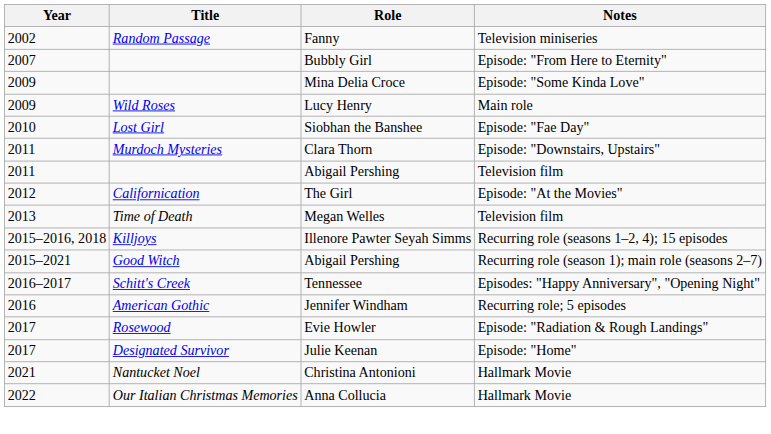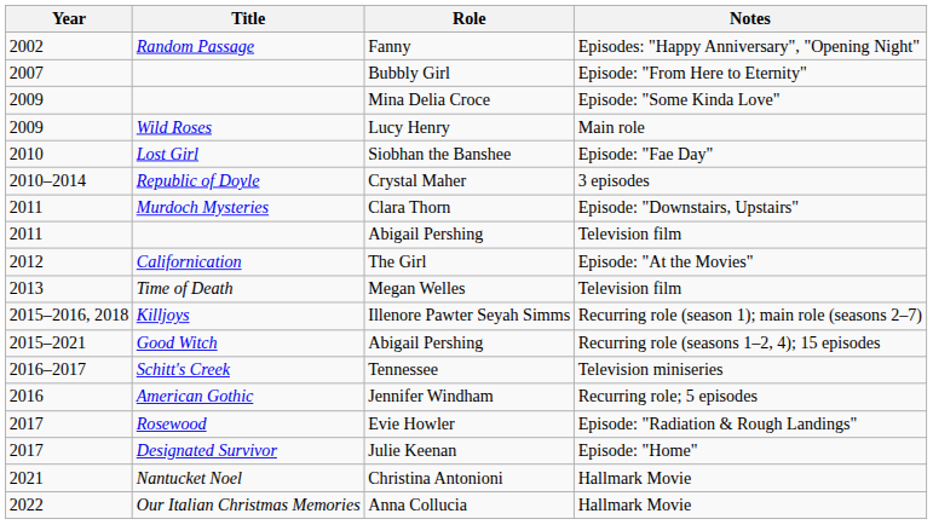Fanny | Notes: Television miniseries -> Episodes: "Happy Anniversary", "Opening Night"
+ row: 2010–2014 | Republic of Doyle | Crystal Maher | 3 episodes
Illenore Pawter Seyah Simms | Notes: Recurring role (seasons 1–2, 4); 15 episodes -> Recurring role (season 1); main role (seasons 2–7)
Good Witch / Abigail Pershing | Notes: Recurring role (season 1); main role (seasons 2–7) -> Recurring role (seasons 1–2, 4); 15 episodes
Tennessee | Notes: Episodes: "Happy Anniversary", "Opening Night" -> Television miniseries
